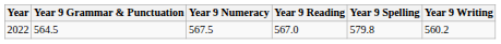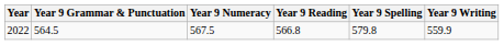2022 | Year 9 Reading: 567.0 -> 566.8
2022 | Year 9 Writing: 560.2 -> 559.9
